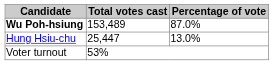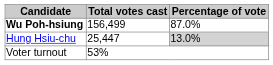Wu Poh-hsiung | Total votes cast: 153,489 -> 156,499
Hung Hsiu-chu | Percentage of vote: no background -> lightgrey background
